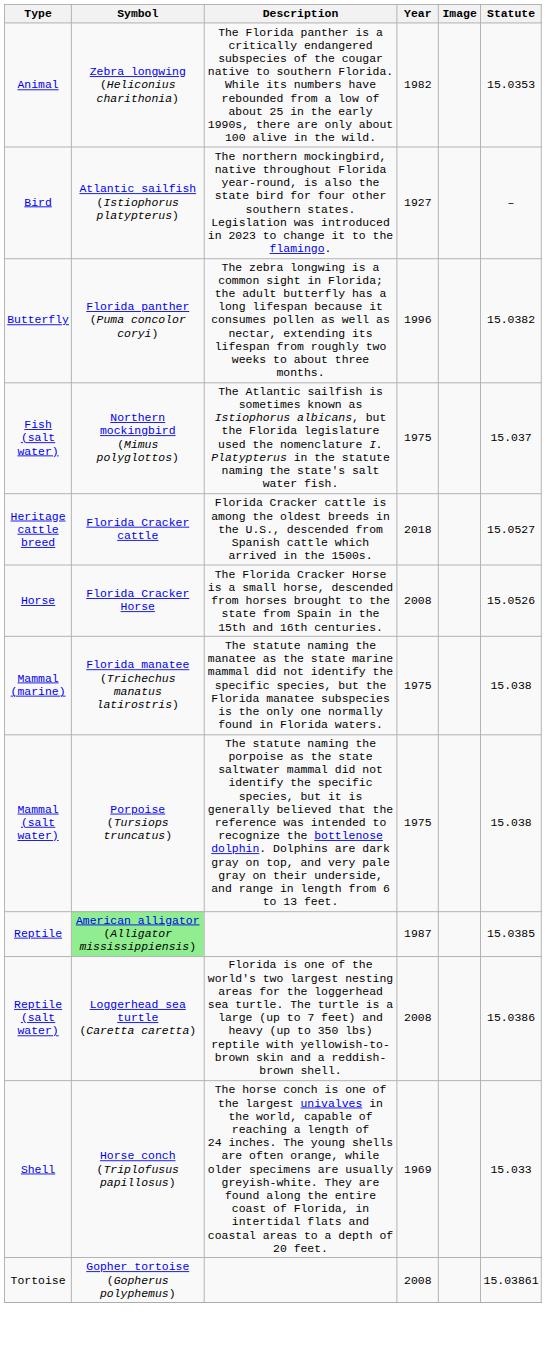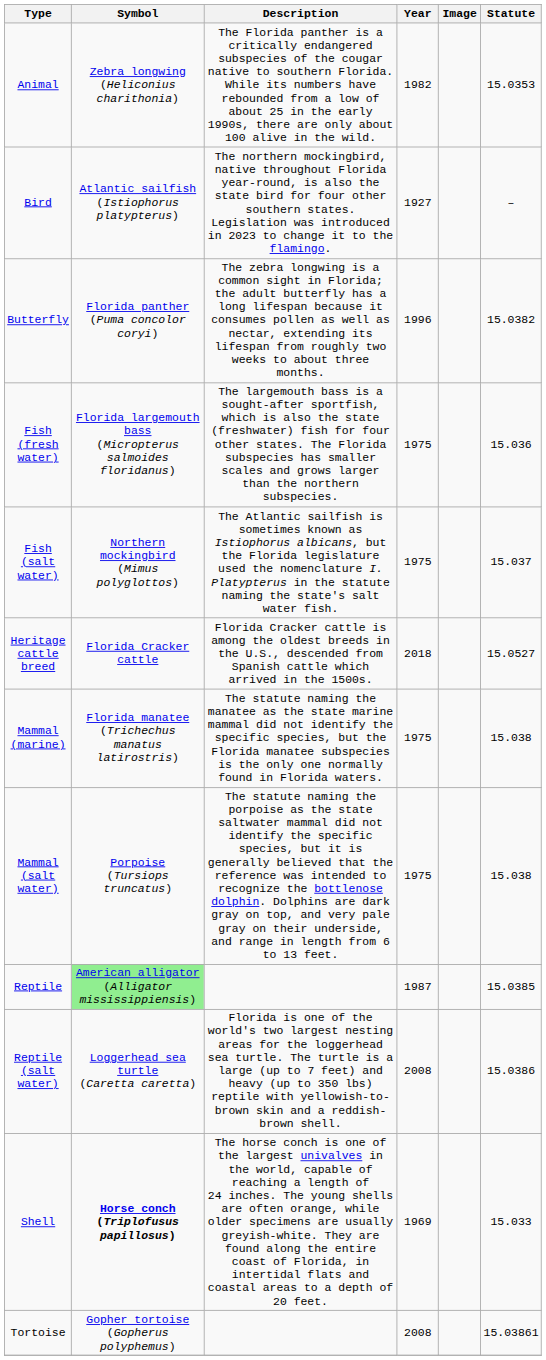+ row: Fish (fresh water) | Florida largemouth bass (Micropterus salmoides floridanus) | The largemouth bass is a sought-after sportfish, which is also the state (freshwater) fish for four other states. The Florida subspecies has smaller scales and grows larger than the northern subspecies. | 1975 | 15.036
- row: Horse | Florida Cracker Horse | The Florida Cracker Horse is a small horse, descended from horses brought to the state from Spain in the 15th and 16th centuries. | 2008 | 15.0526
Shell | Symbol: normal -> bold
